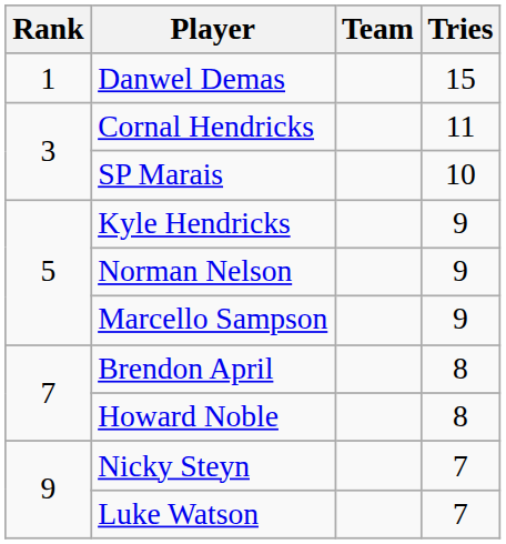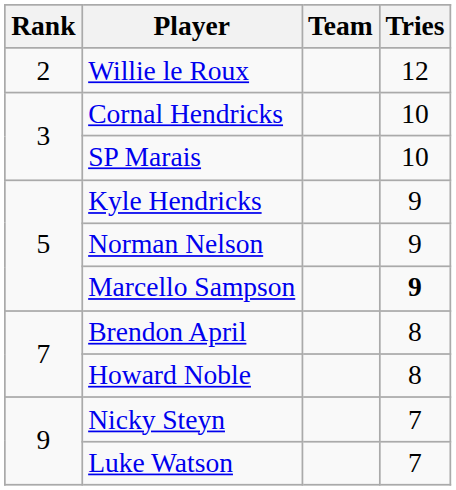- row: 1 | Danwel Demas | 15
+ row: 2 | Willie le Roux | 12
Cornal Hendricks | Tries: 11 -> 10
Marcello Sampson | Tries: normal -> bold
